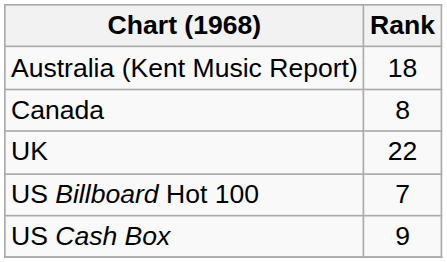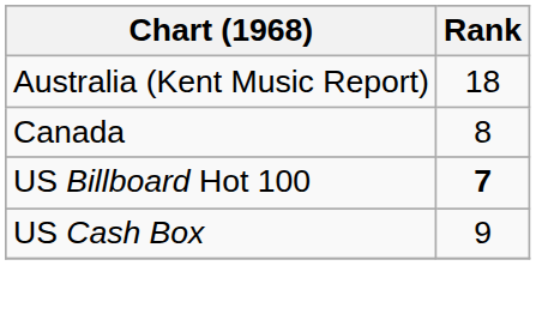- row: UK | 22
US Billboard Hot 100 | Rank: normal -> bold
